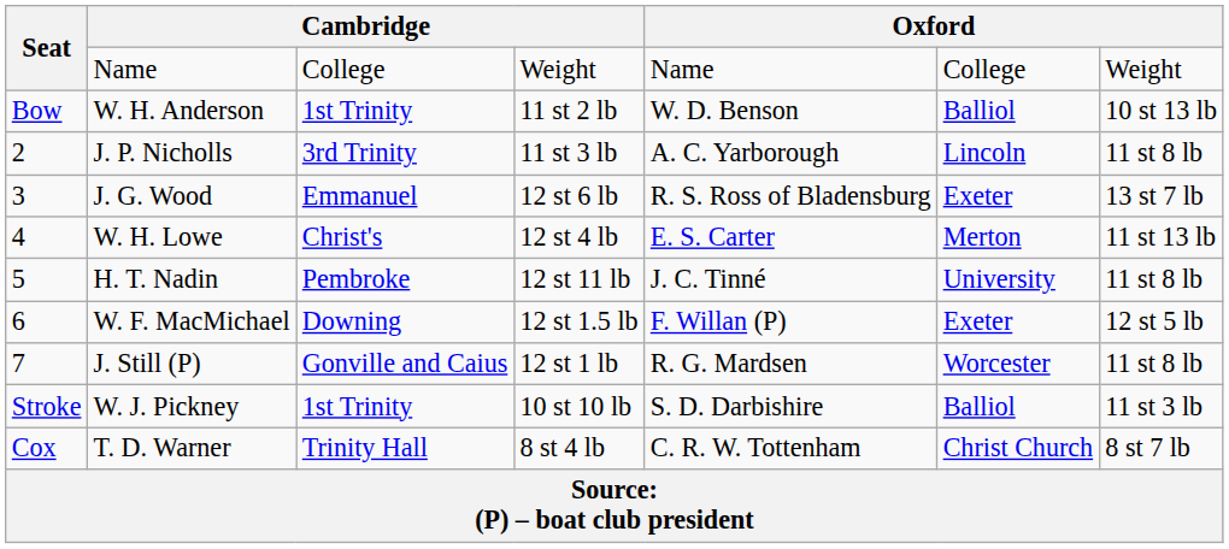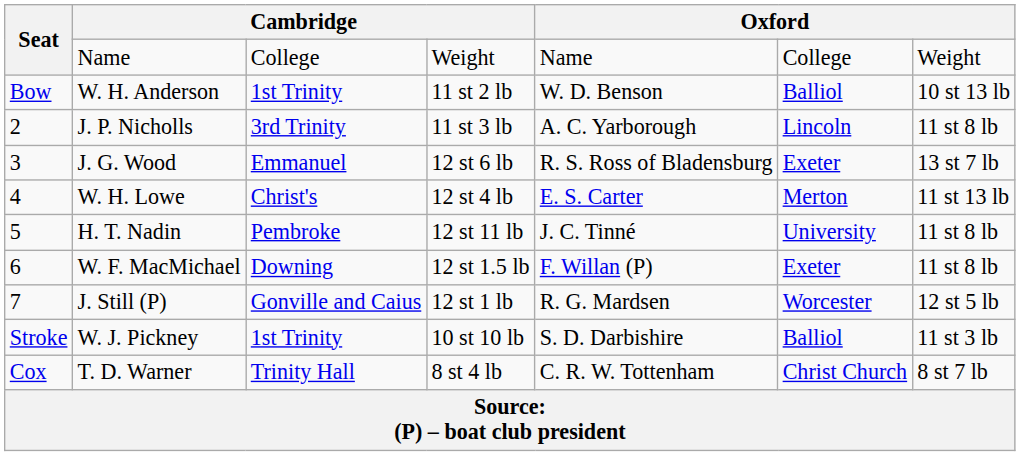W. F. MacMichael | column 7: 12 st 5 lb -> 11 st 8 lb
J. Still (P) | column 7: 11 st 8 lb -> 12 st 5 lb
